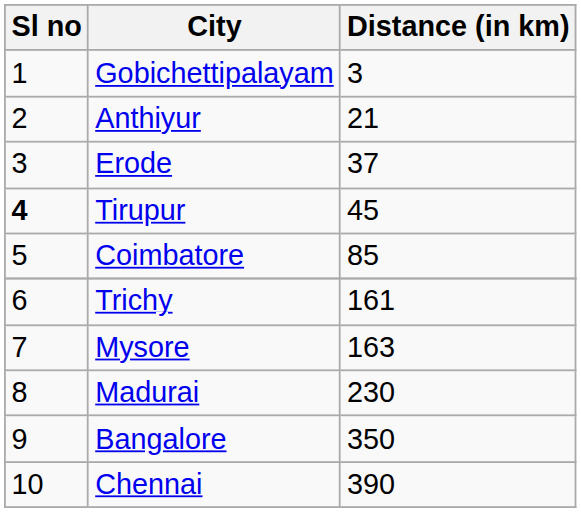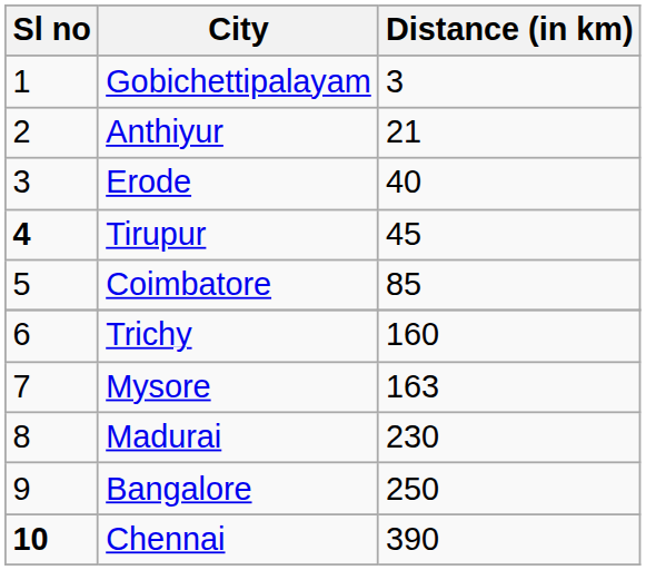Erode | Distance (in km): 37 -> 40
Trichy | Distance (in km): 161 -> 160
Bangalore | Distance (in km): 350 -> 250
Chennai | Sl no: normal -> bold
